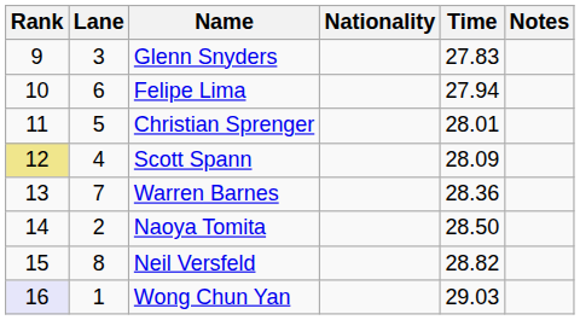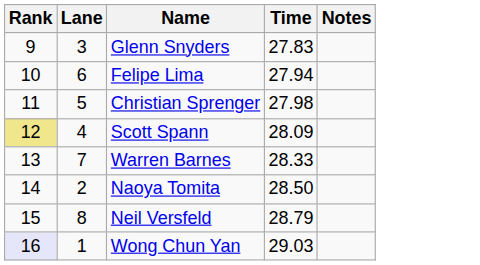- column: Nationality
Christian Sprenger | Time: 28.01 -> 27.98
Warren Barnes | Time: 28.36 -> 28.33
Neil Versfeld | Time: 28.82 -> 28.79
